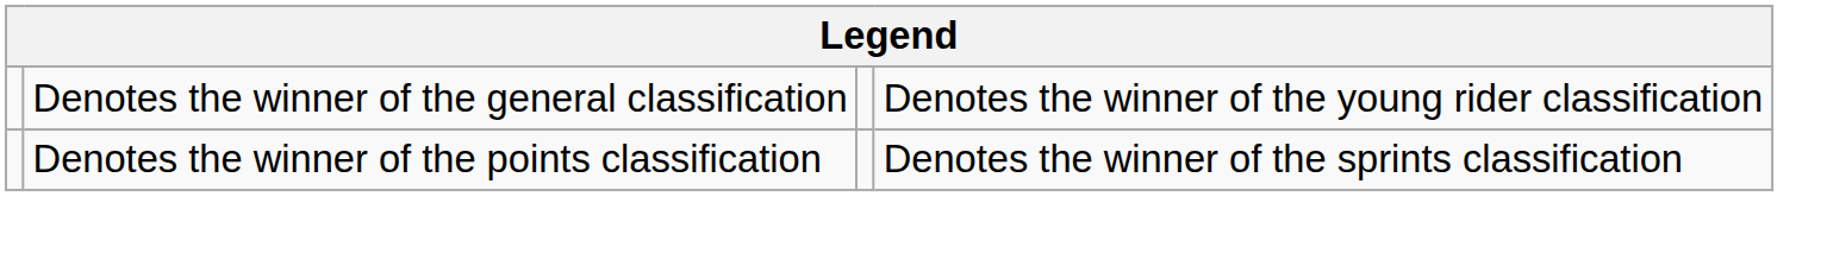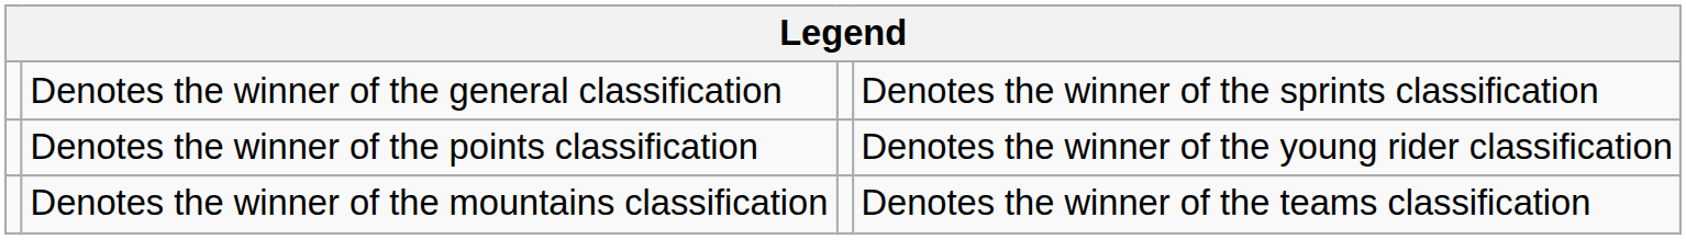Denotes the winner of the general classification | column 4: Denotes the winner of the young rider classification -> Denotes the winner of the sprints classification
Denotes the winner of the points classification | column 4: Denotes the winner of the sprints classification -> Denotes the winner of the young rider classification
+ row: Denotes the winner of the mountains classification | Denotes the winner of the teams classification
